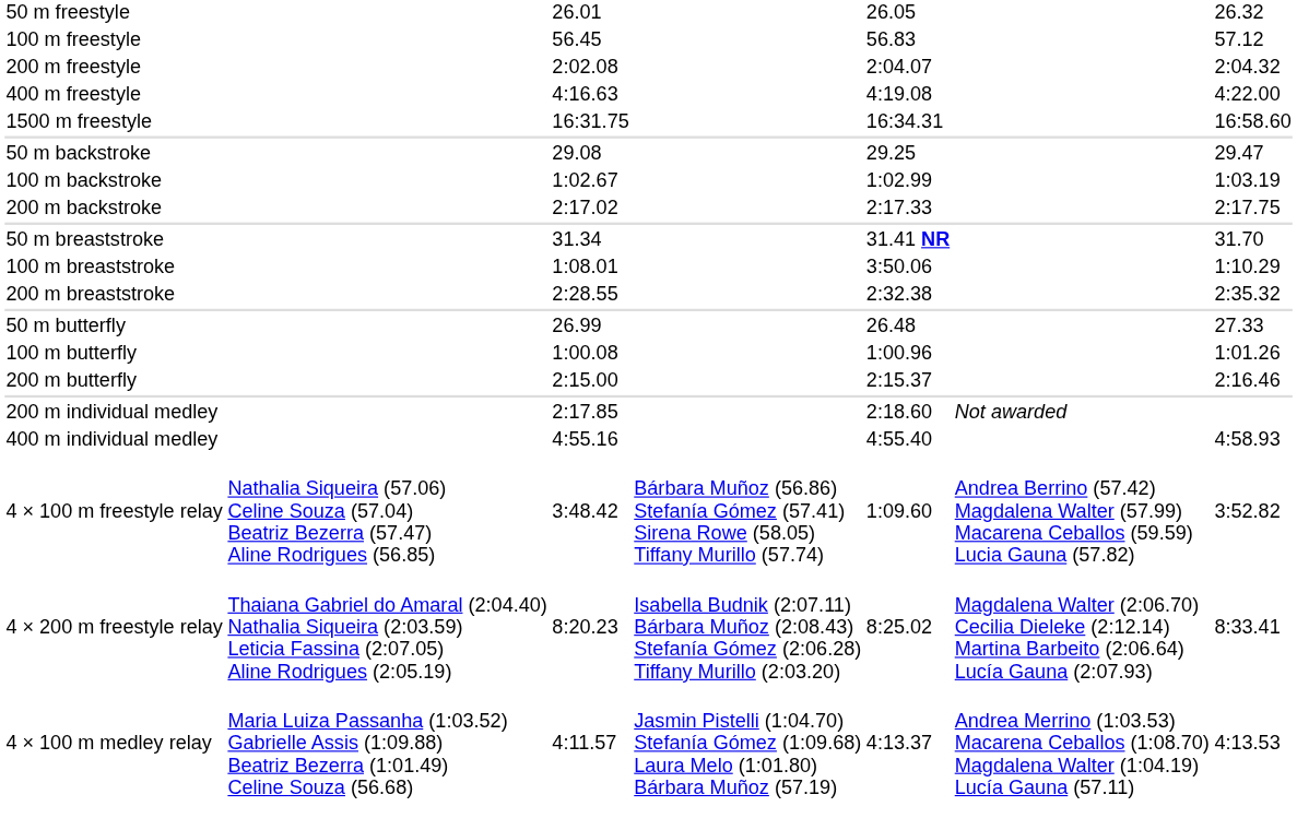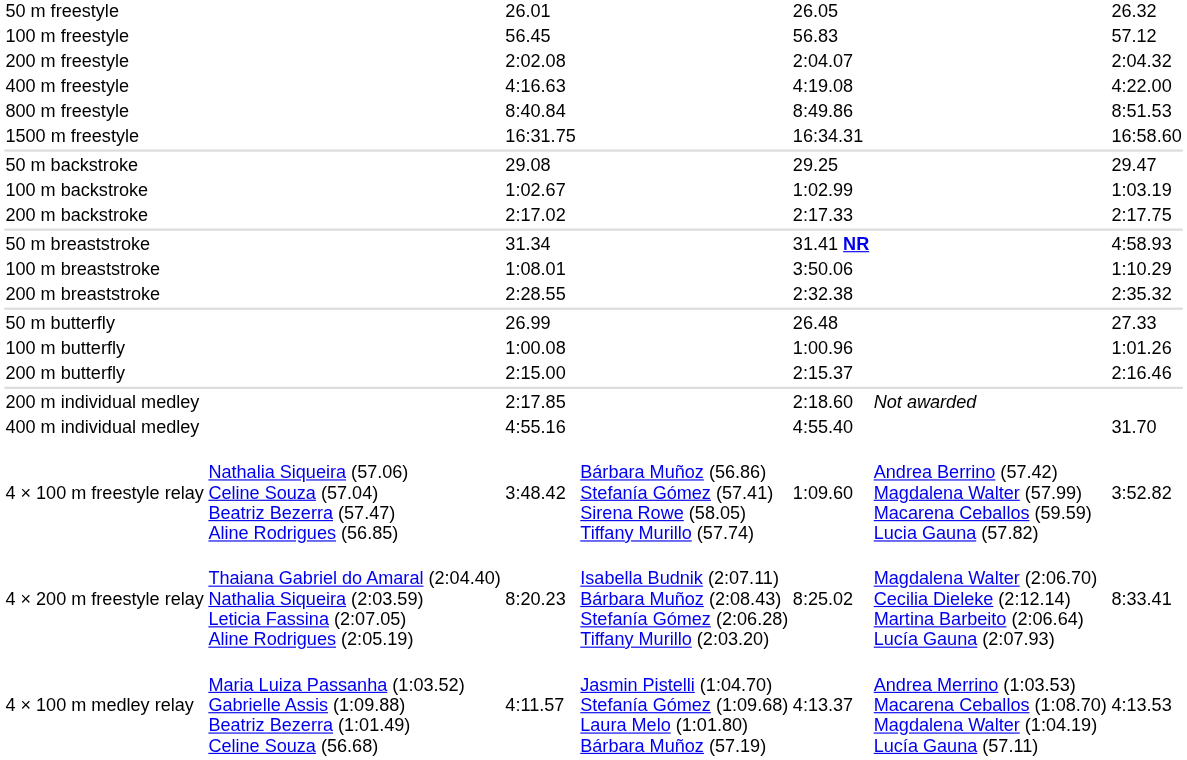+ row: 800 m freestyle | 8:40.84 | 8:49.86 | 8:51.53
50 m breaststroke | column 7: 31.70 -> 4:58.93
400 m individual medley | column 7: 4:58.93 -> 31.70
